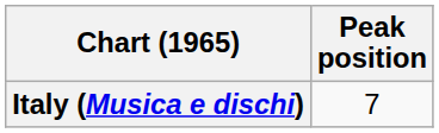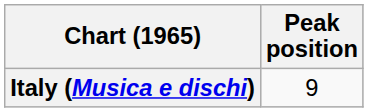Italy (Musica e dischi) | Peak position: 7 -> 9
